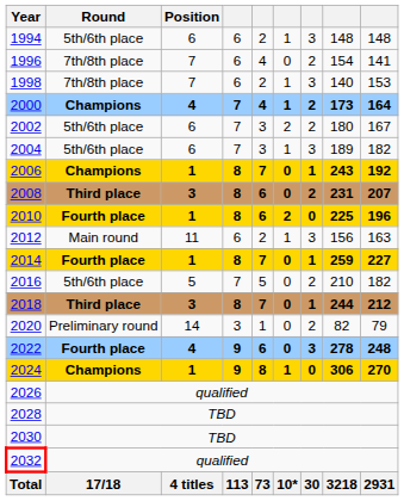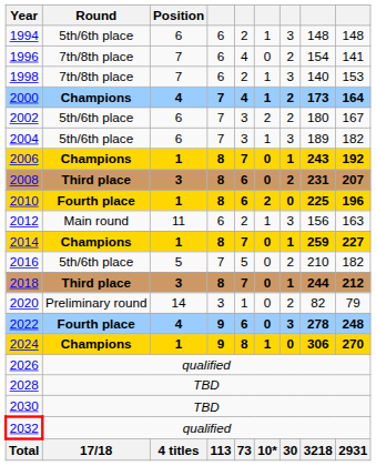2014 | Round: Fourth place -> Champions
